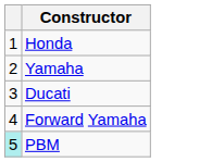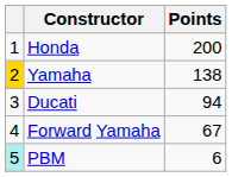+ column: Points | 200 | 138 | 94 | 67 | 6
Yamaha | column 1: no background -> gold background
